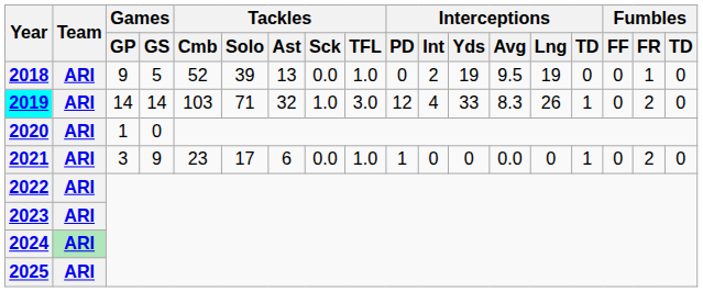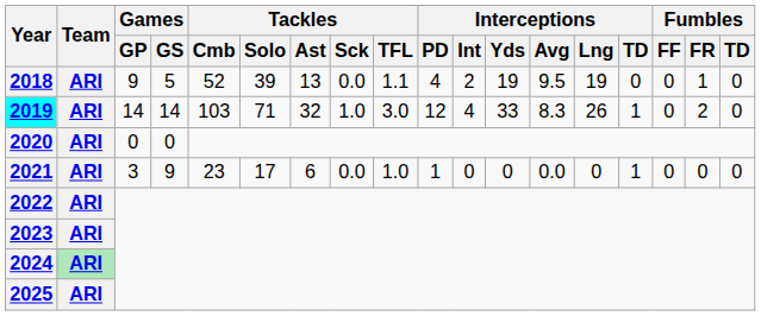2018 | Tackles / TFL: 1.0 -> 1.1
2018 | Interceptions / PD: 0 -> 4
2020 | Games / GP: 1 -> 0
2021 | Fumbles / FR: 2 -> 0
